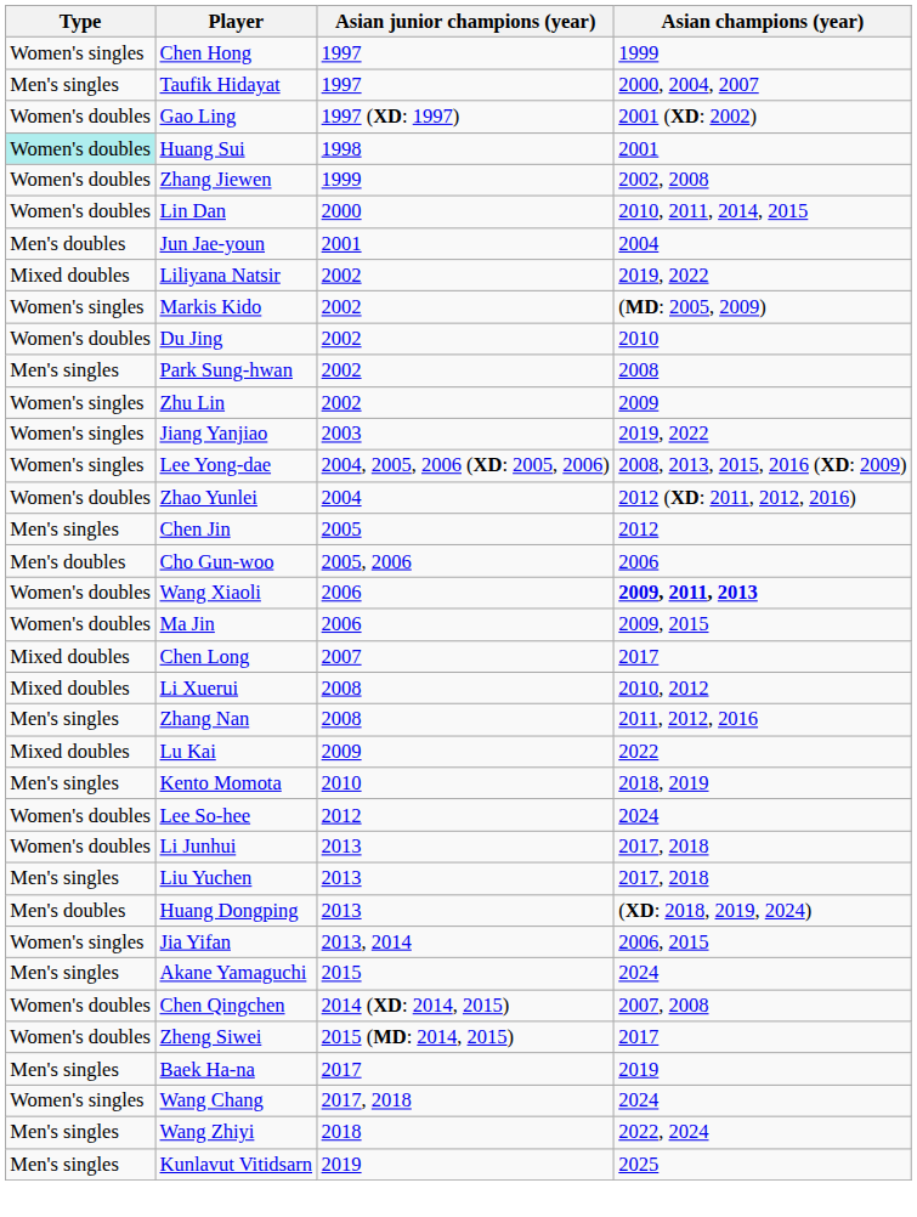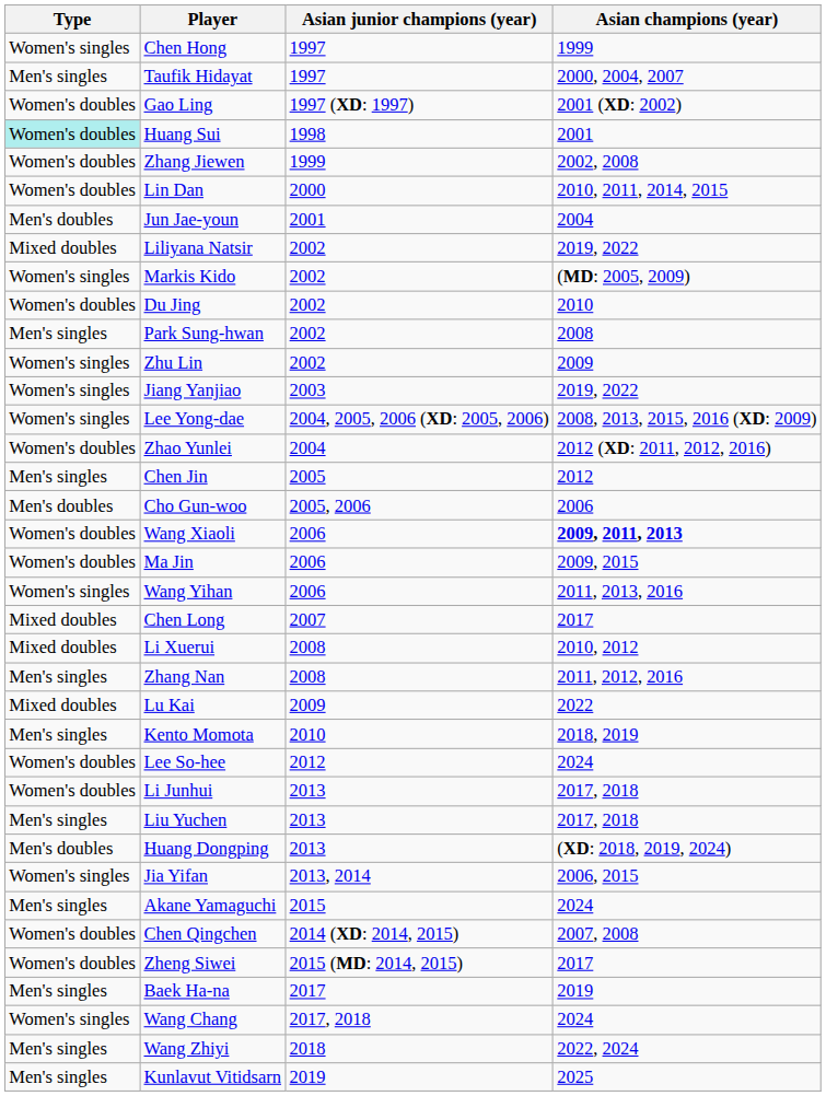+ row: Women's singles | Wang Yihan | 2006 | 2011, 2013, 2016
